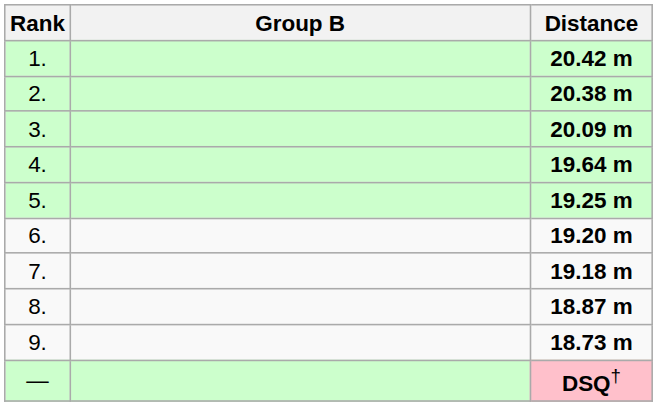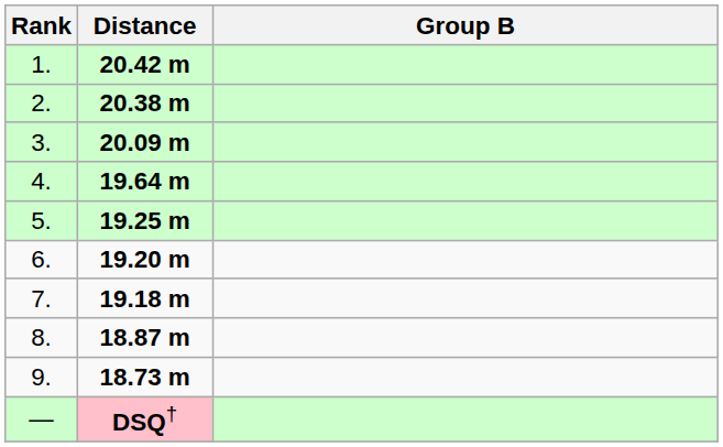columns swapped: Group B <-> Distance
